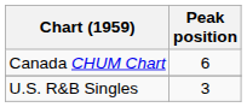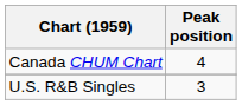Canada CHUM Chart | Peak position: 6 -> 4
